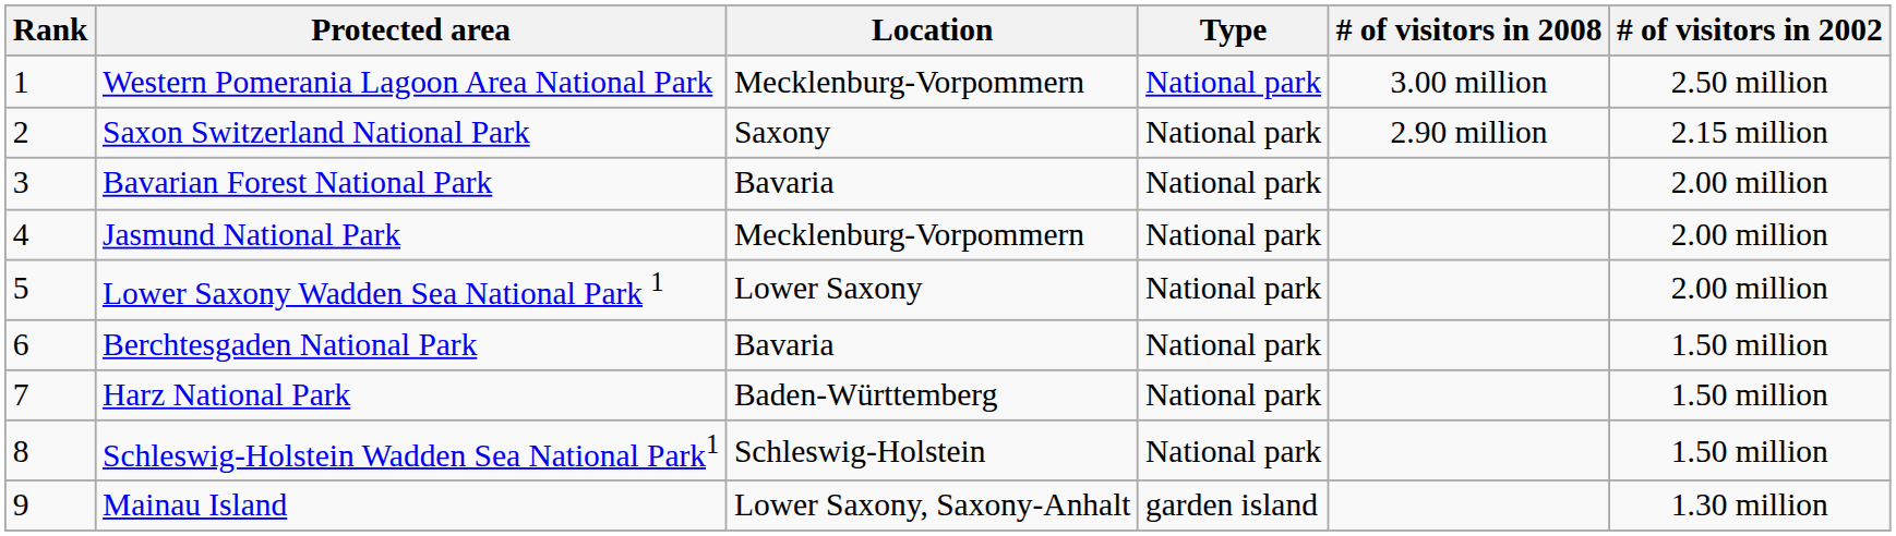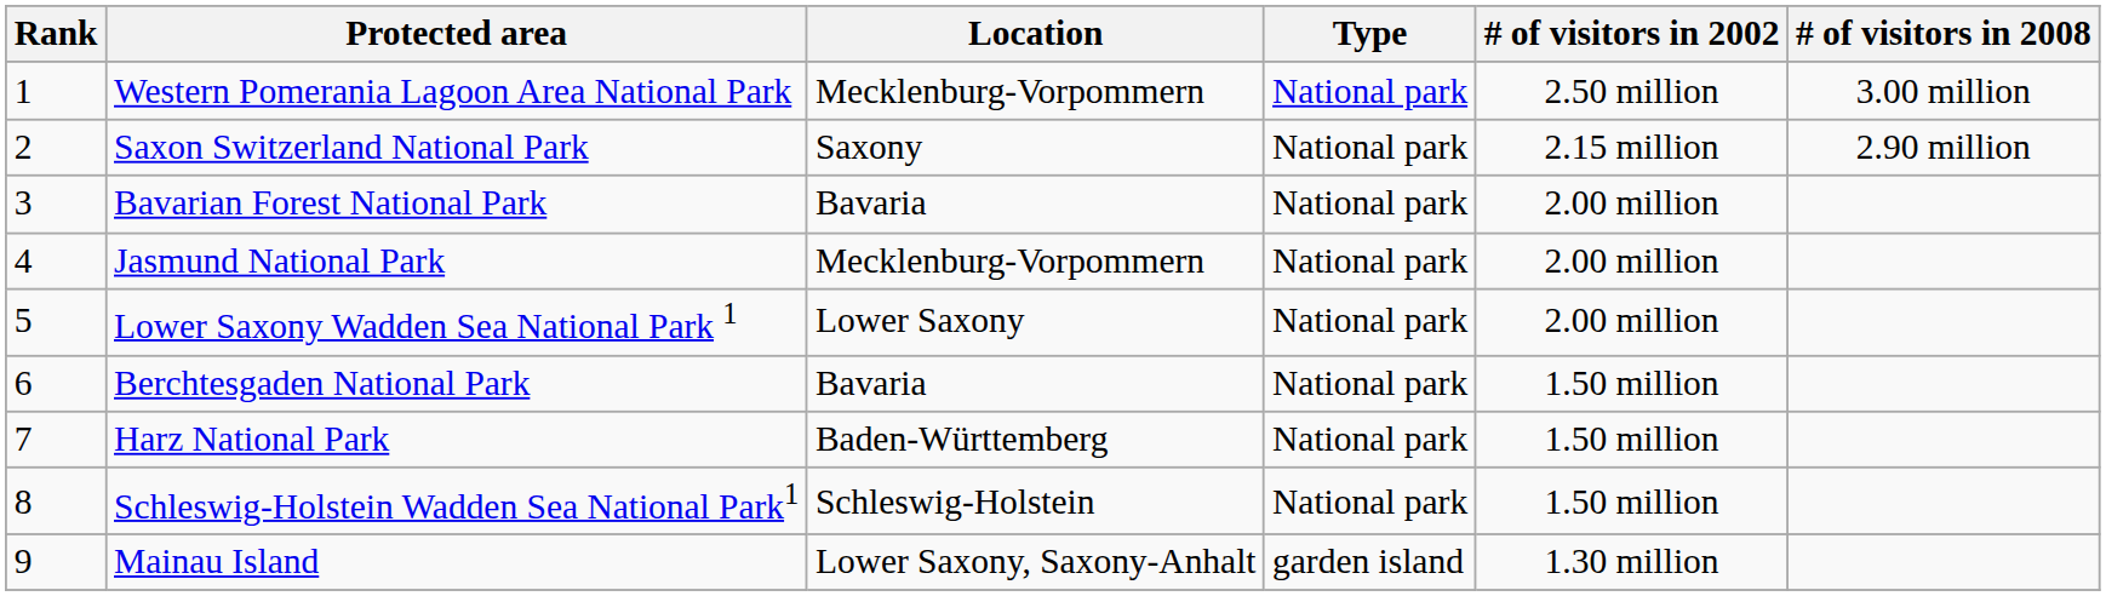columns swapped: # of visitors in 2002 <-> # of visitors in 2008
